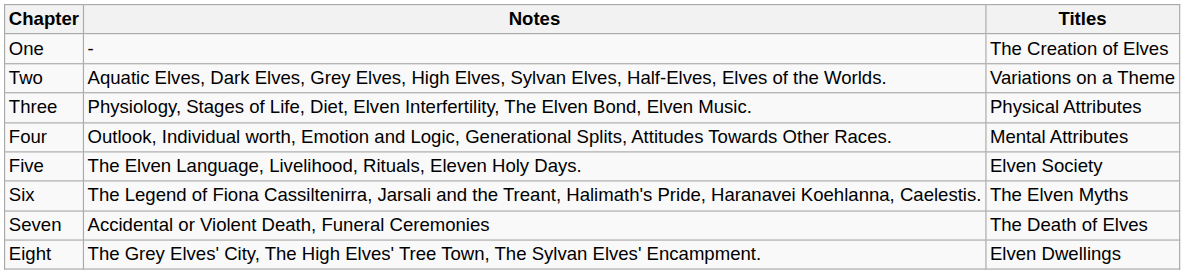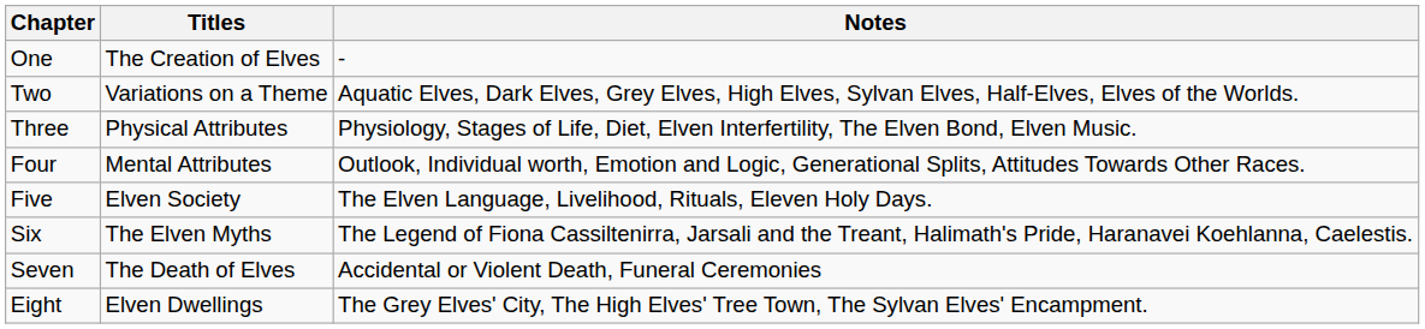columns swapped: Titles <-> Notes
